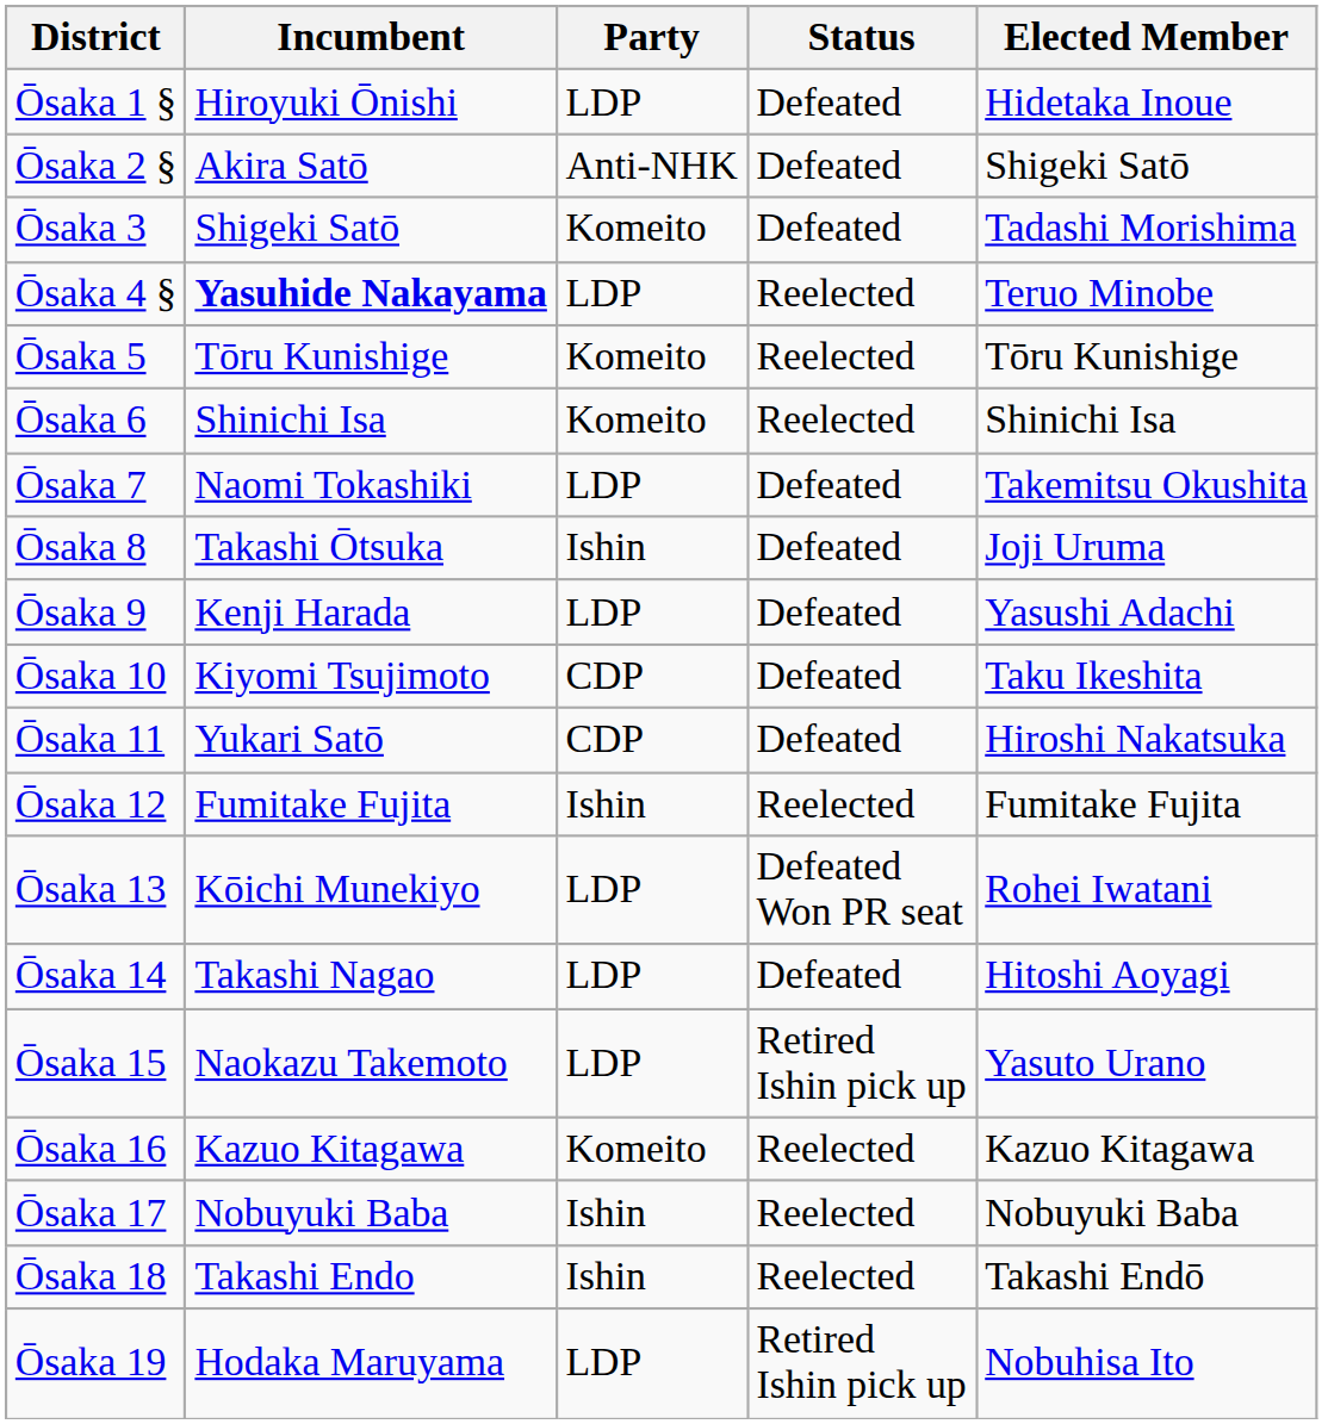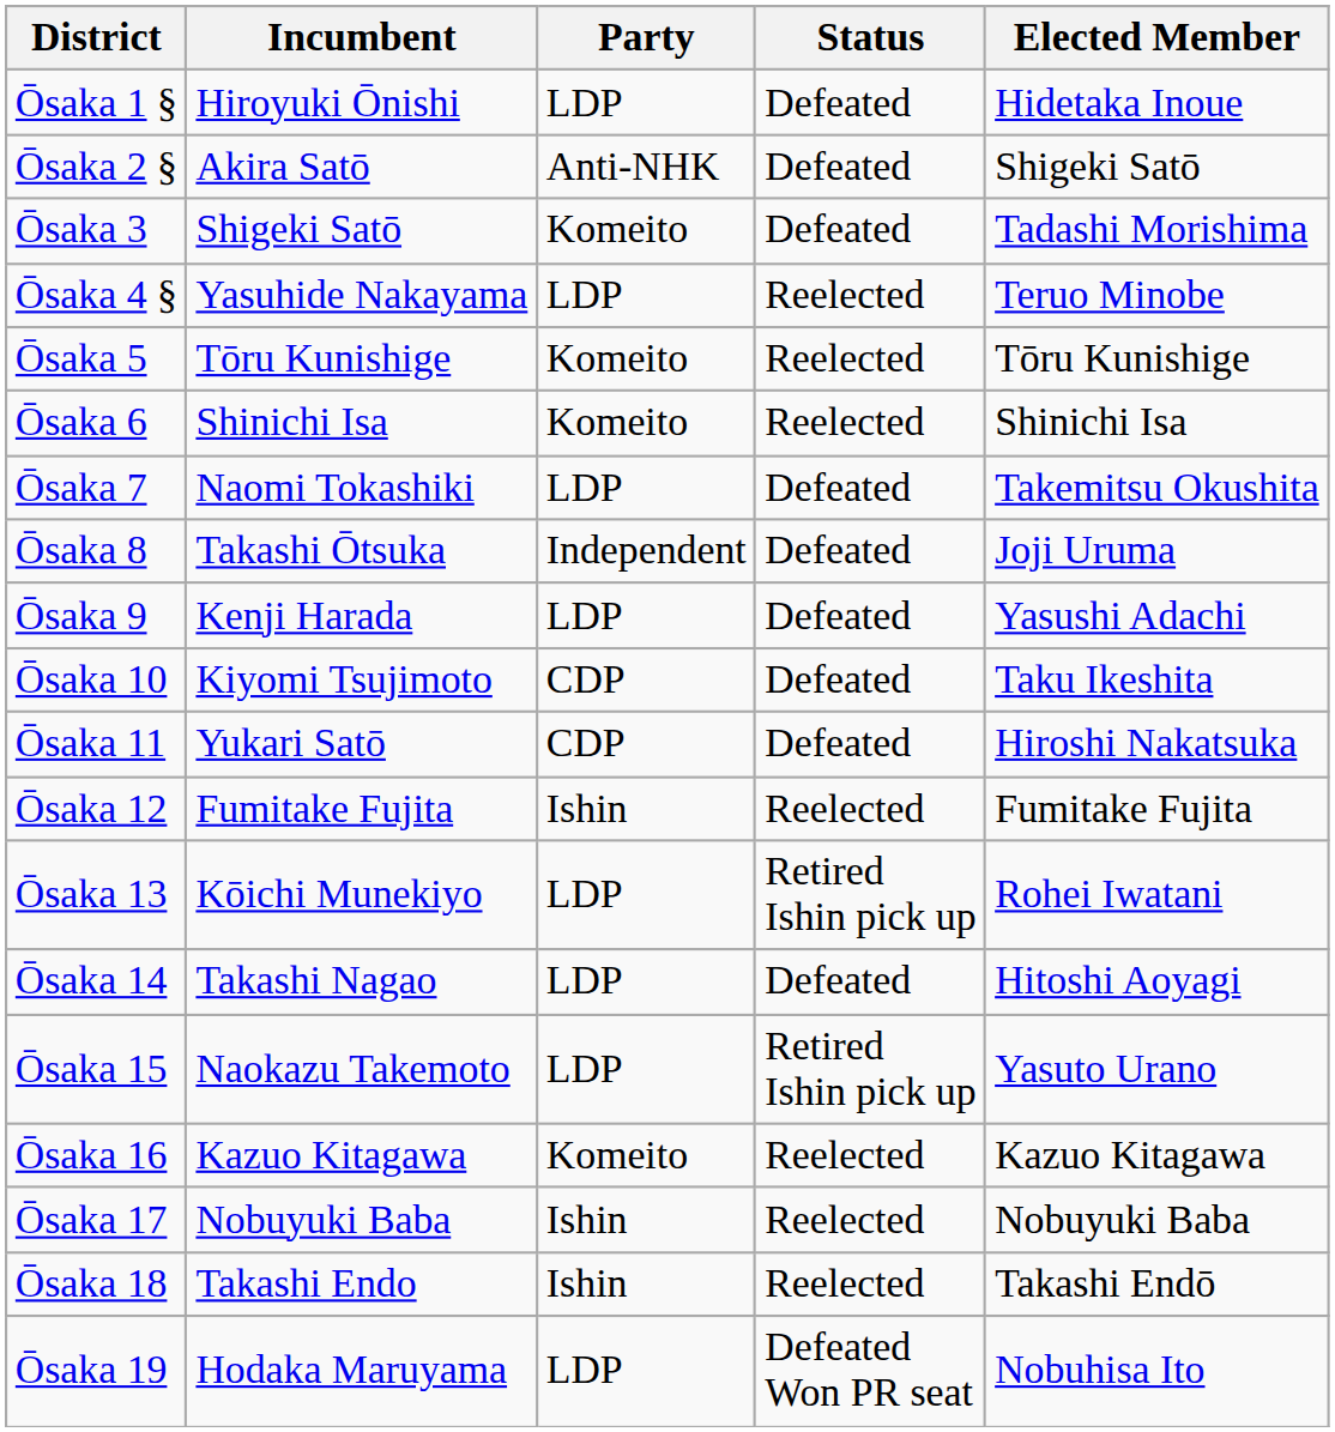Ōsaka 4 § | Incumbent: bold -> normal
Ōsaka 8 | Party: Ishin -> Independent
Ōsaka 13 | Status: Defeated Won PR seat -> Retired Ishin pick up
Ōsaka 19 | Status: Retired Ishin pick up -> Defeated Won PR seat
